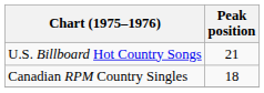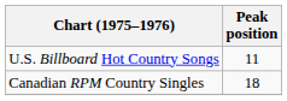U.S. Billboard Hot Country Songs | Peak position: 21 -> 11
